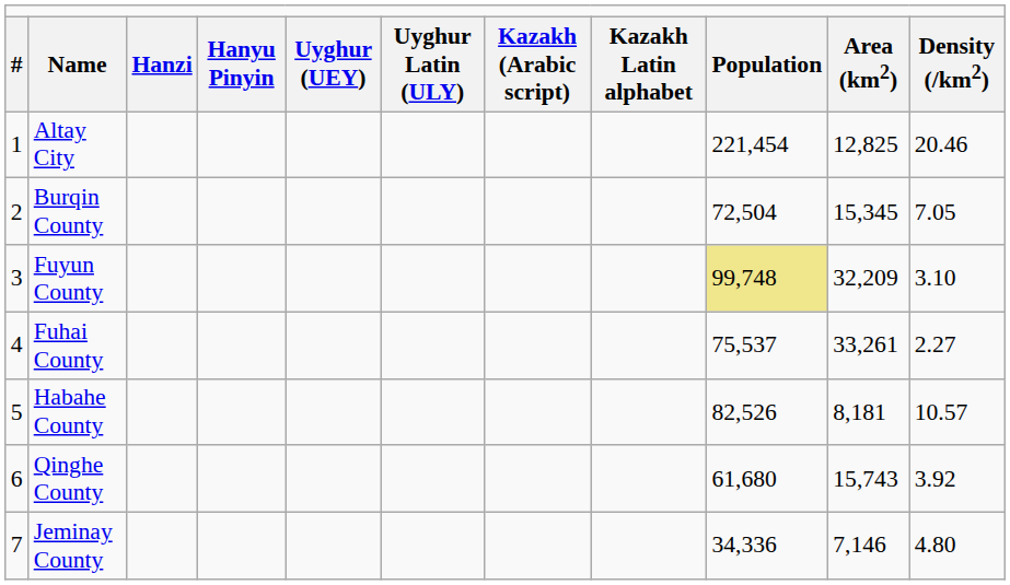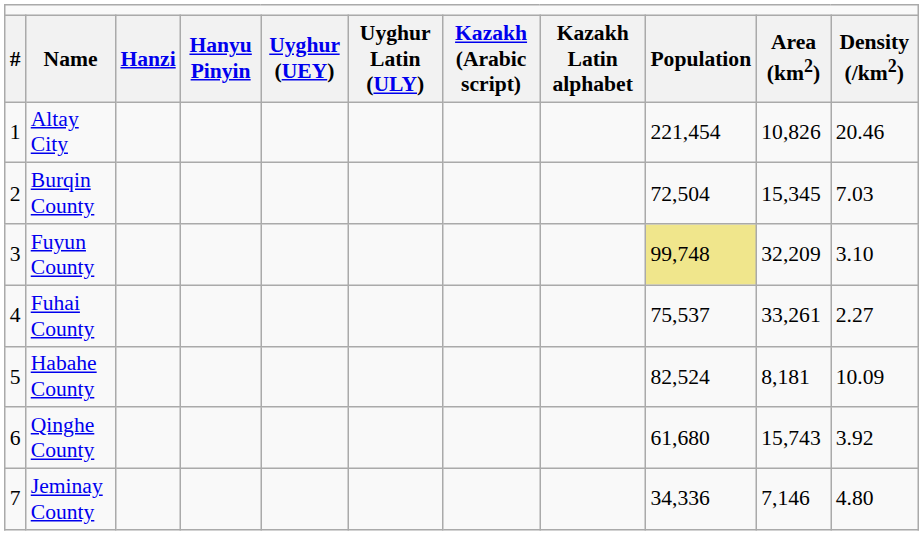Altay City | column 10: 12,825 -> 10,826
Burqin County | column 11: 7.05 -> 7.03
Habahe County | column 9: 82,526 -> 82,524
Habahe County | column 11: 10.57 -> 10.09
